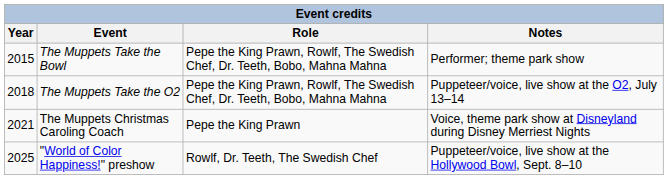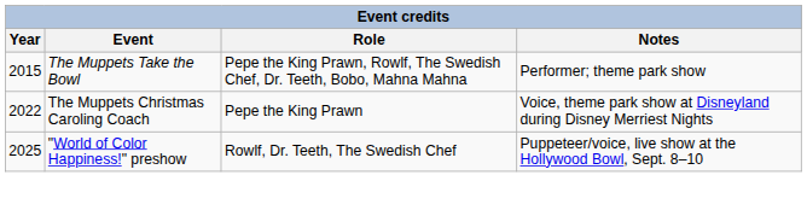- row: 2018 | The Muppets Take the O2 | Pepe the King Prawn, Rowlf, The Swedish Chef, Dr. Teeth, Bobo, Mahna Mahna | Puppeteer/voice, live show at the O2, July 13–14
The Muppets Christmas Caroling Coach | Year: 2021 -> 2022
